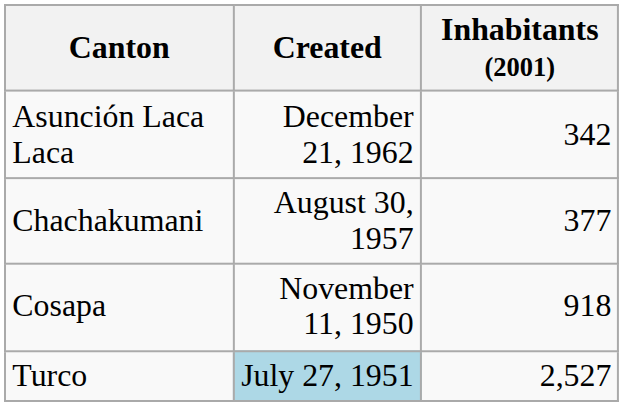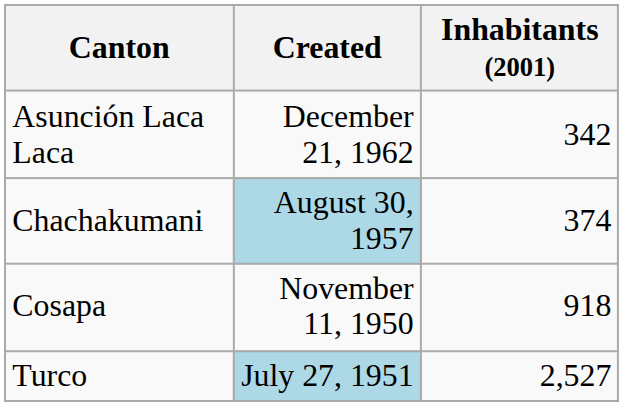Chachakumani | Created: no background -> lightblue background
Chachakumani | Inhabitants (2001): 377 -> 374
